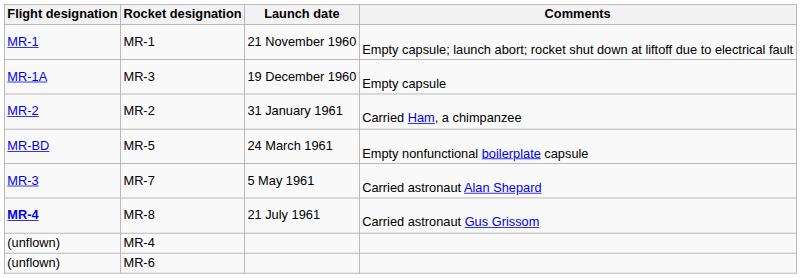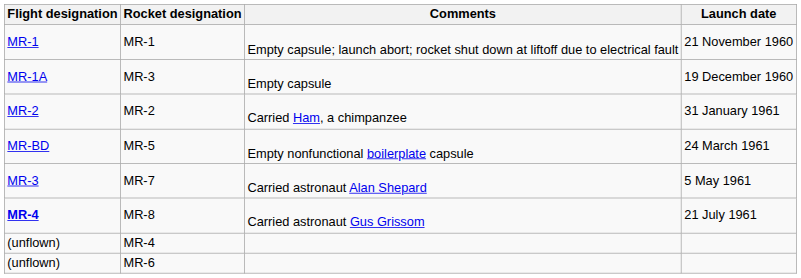columns swapped: Launch date <-> Comments
